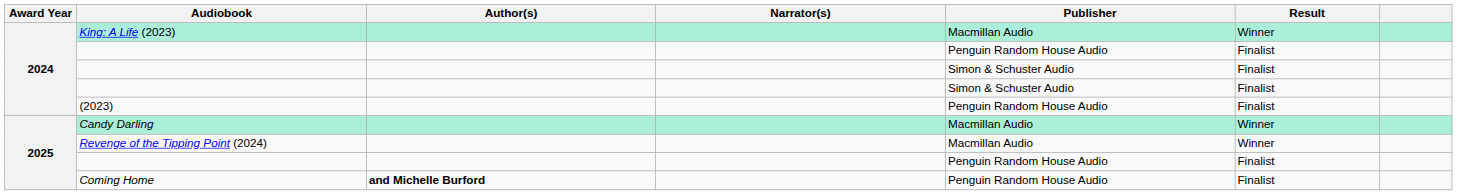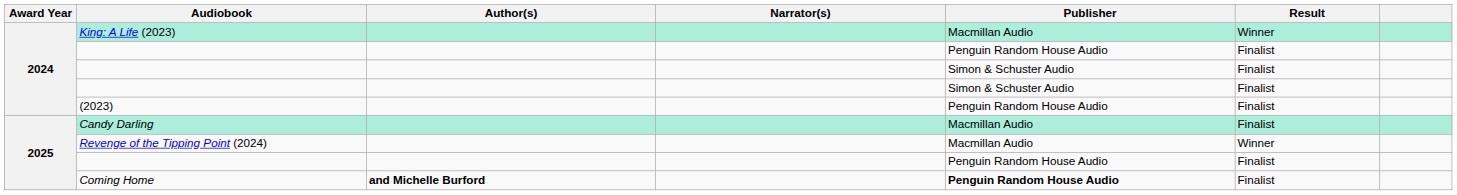Candy Darling | Result: Winner -> Finalist
Coming Home | Publisher: normal -> bold
